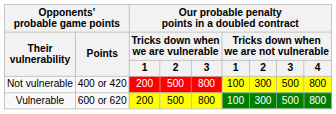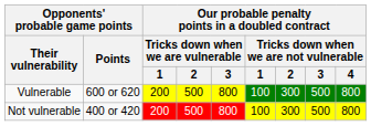rows swapped: Vulnerable <-> Not vulnerable
